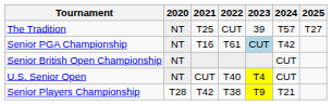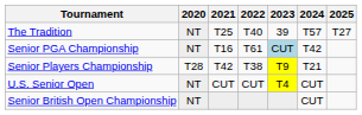The Tradition | 2022: CUT -> T40
rows swapped: Senior Players Championship <-> Senior British Open Championship
U.S. Senior Open | 2022: T40 -> CUT
